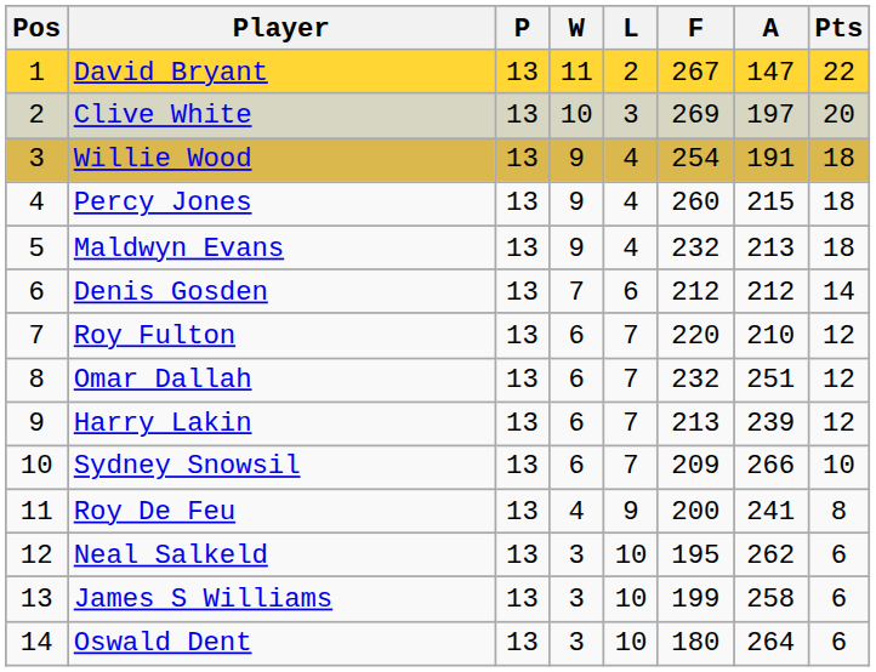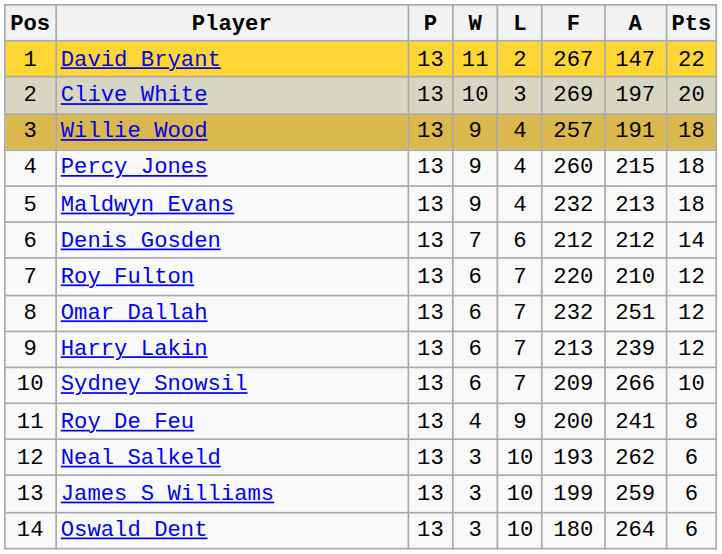Willie Wood | F: 254 -> 257
Neal Salkeld | F: 195 -> 193
James S Williams | A: 258 -> 259
